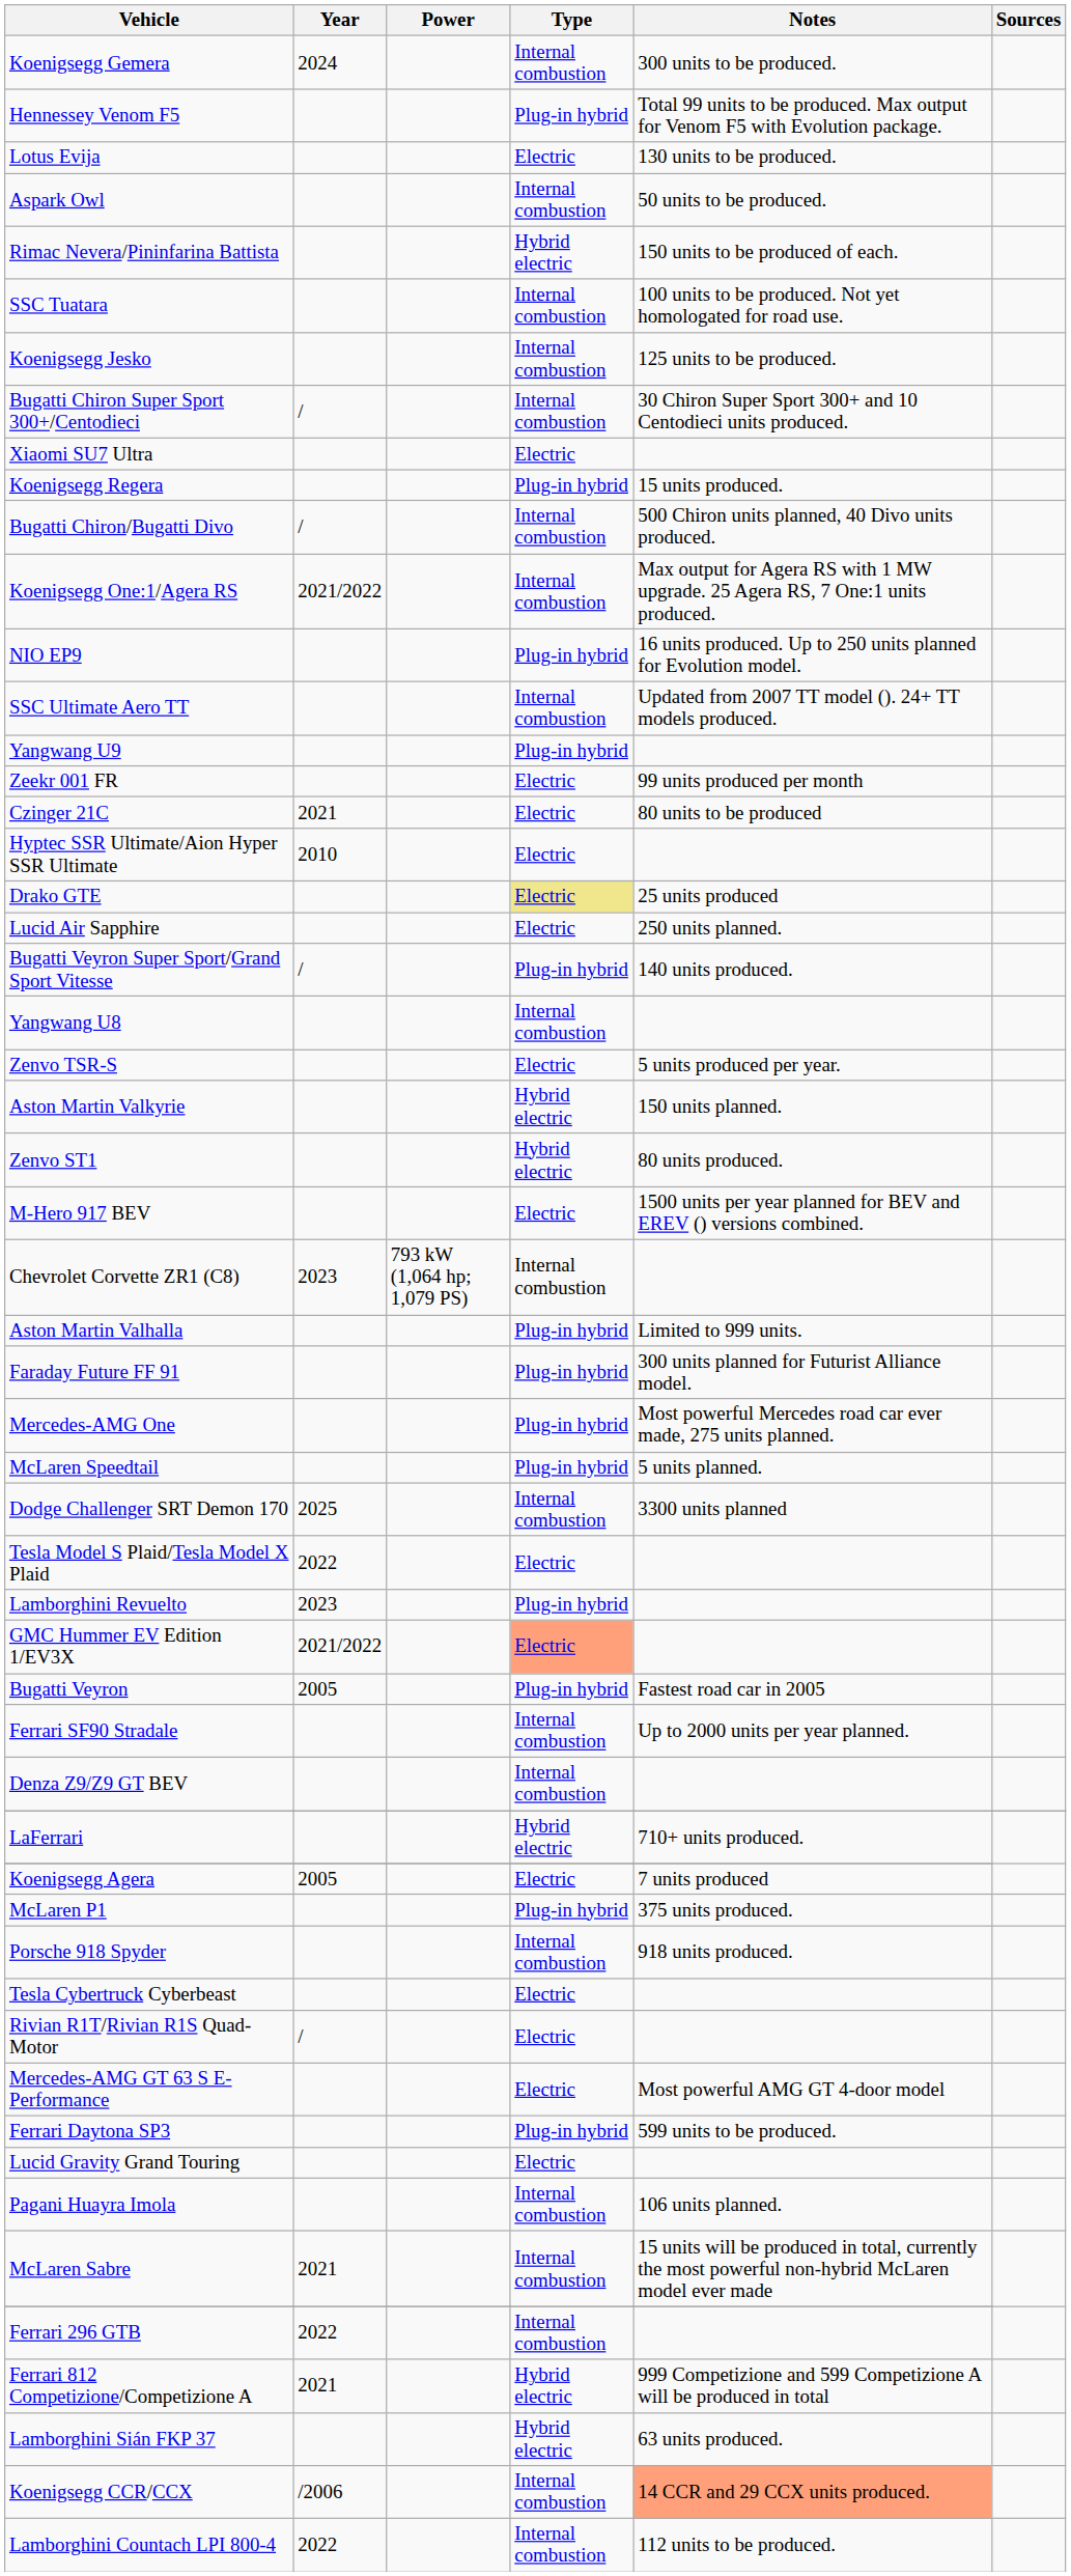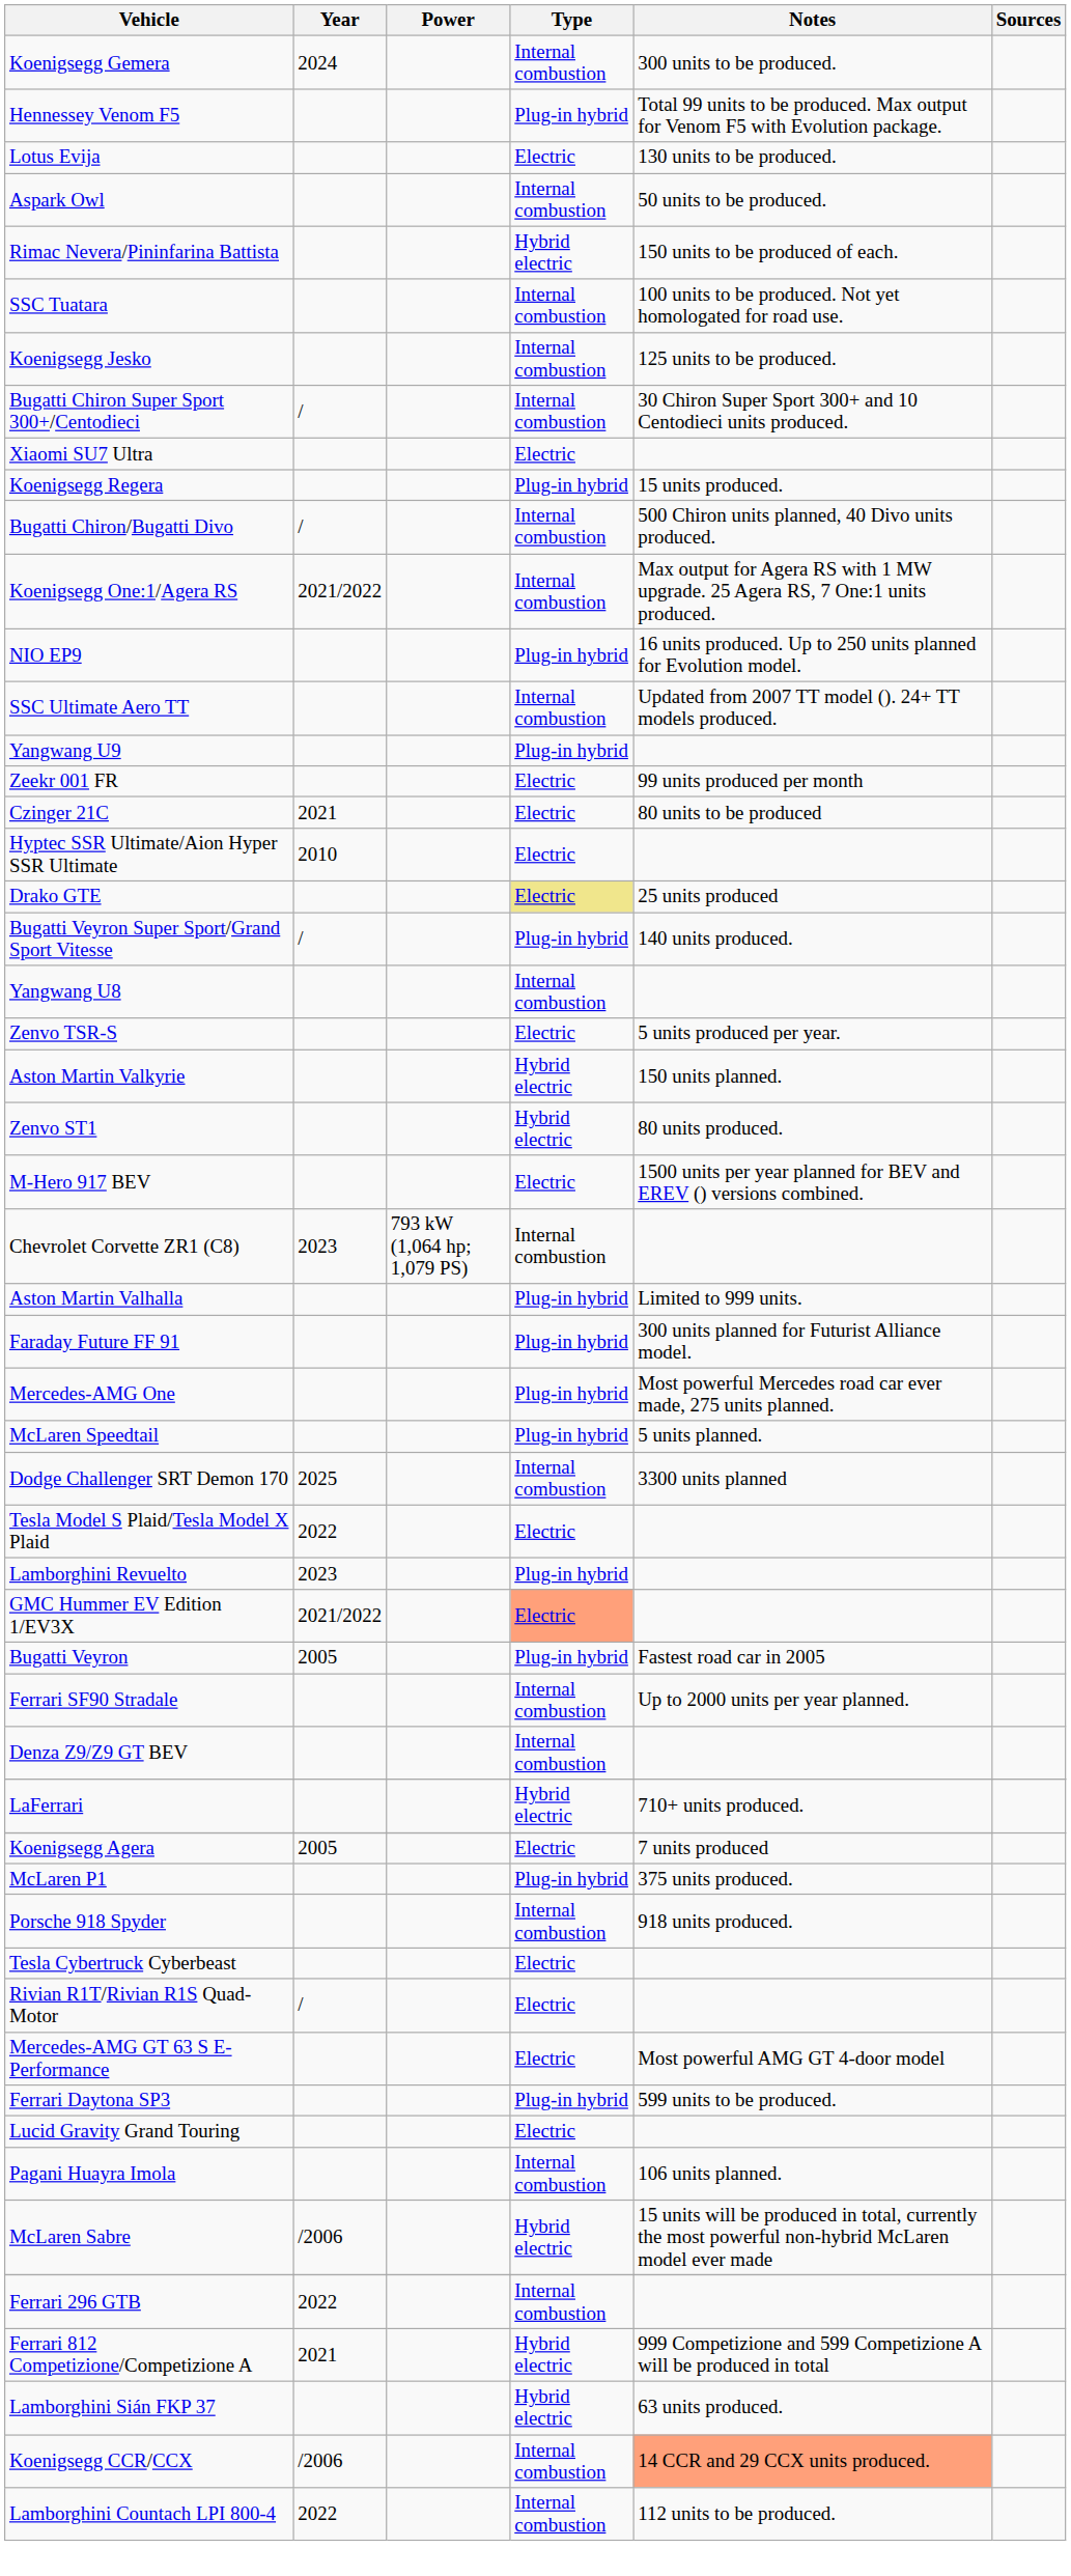- row: Lucid Air Sapphire | Electric | 250 units planned.
McLaren Sabre | Year: 2021 -> /2006
McLaren Sabre | Type: Internal combustion -> Hybrid electric
